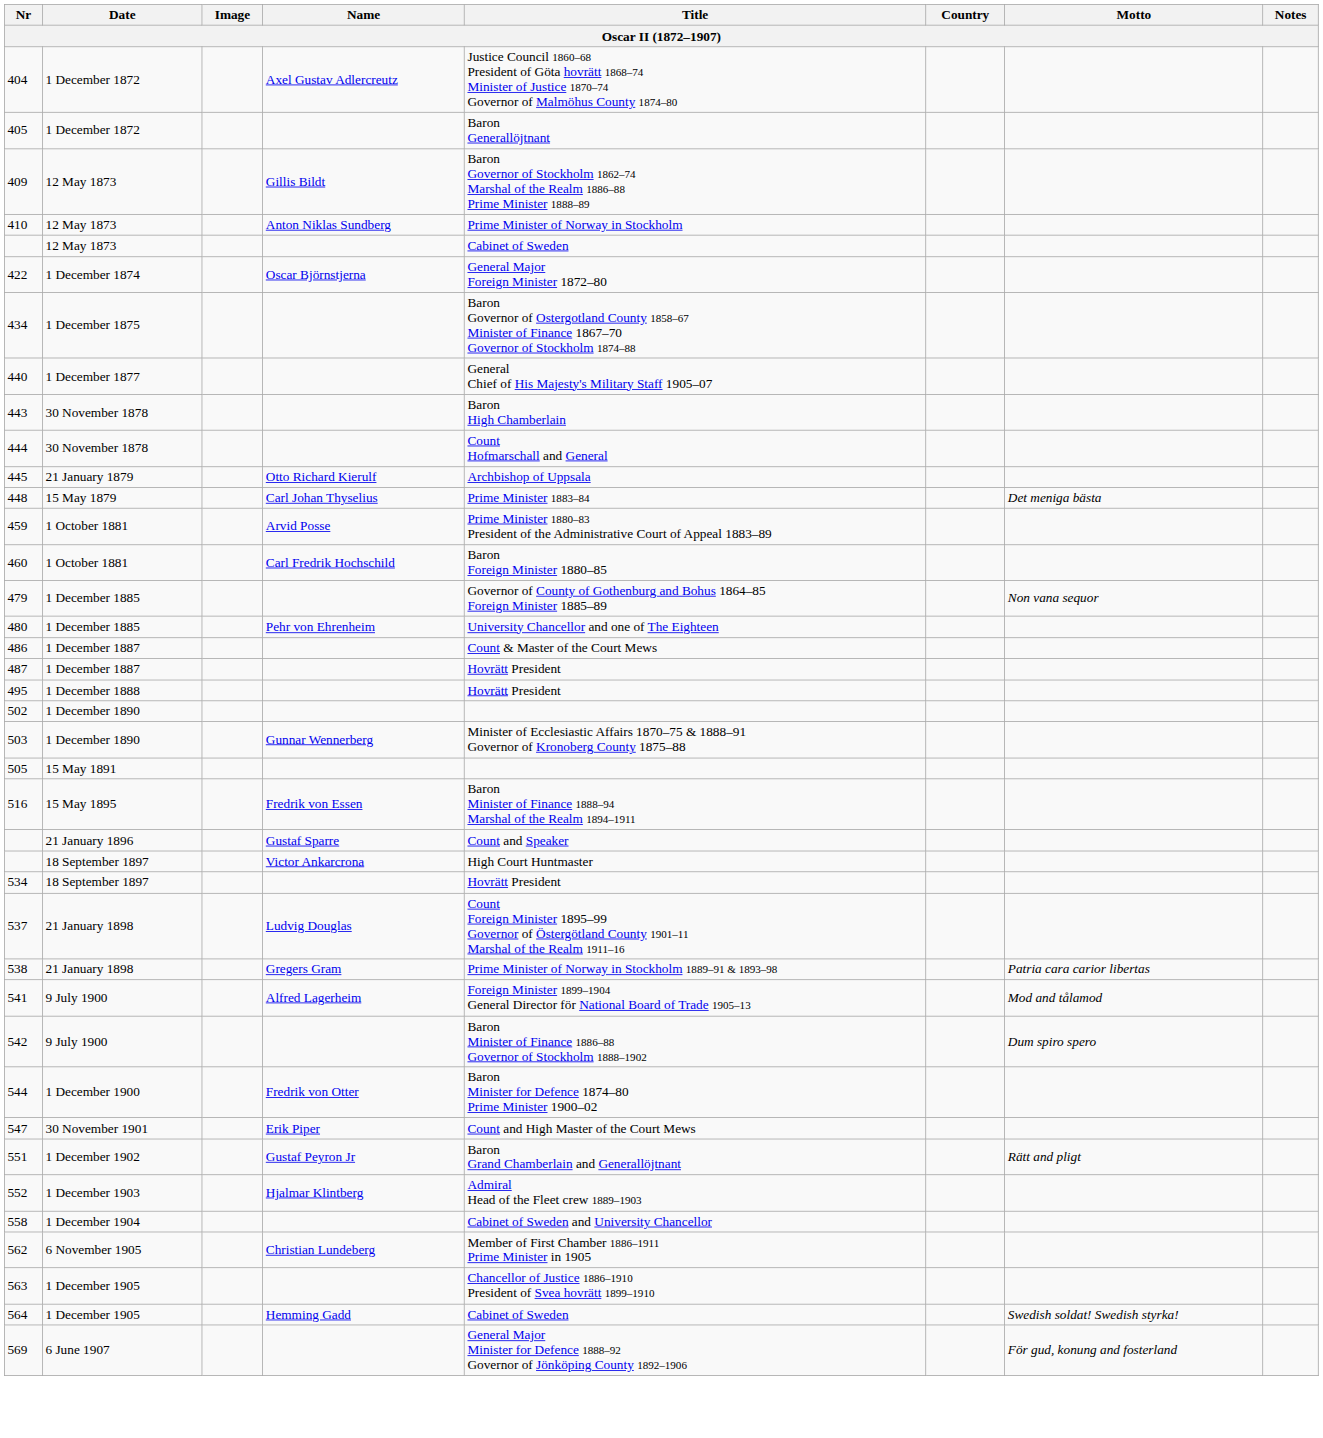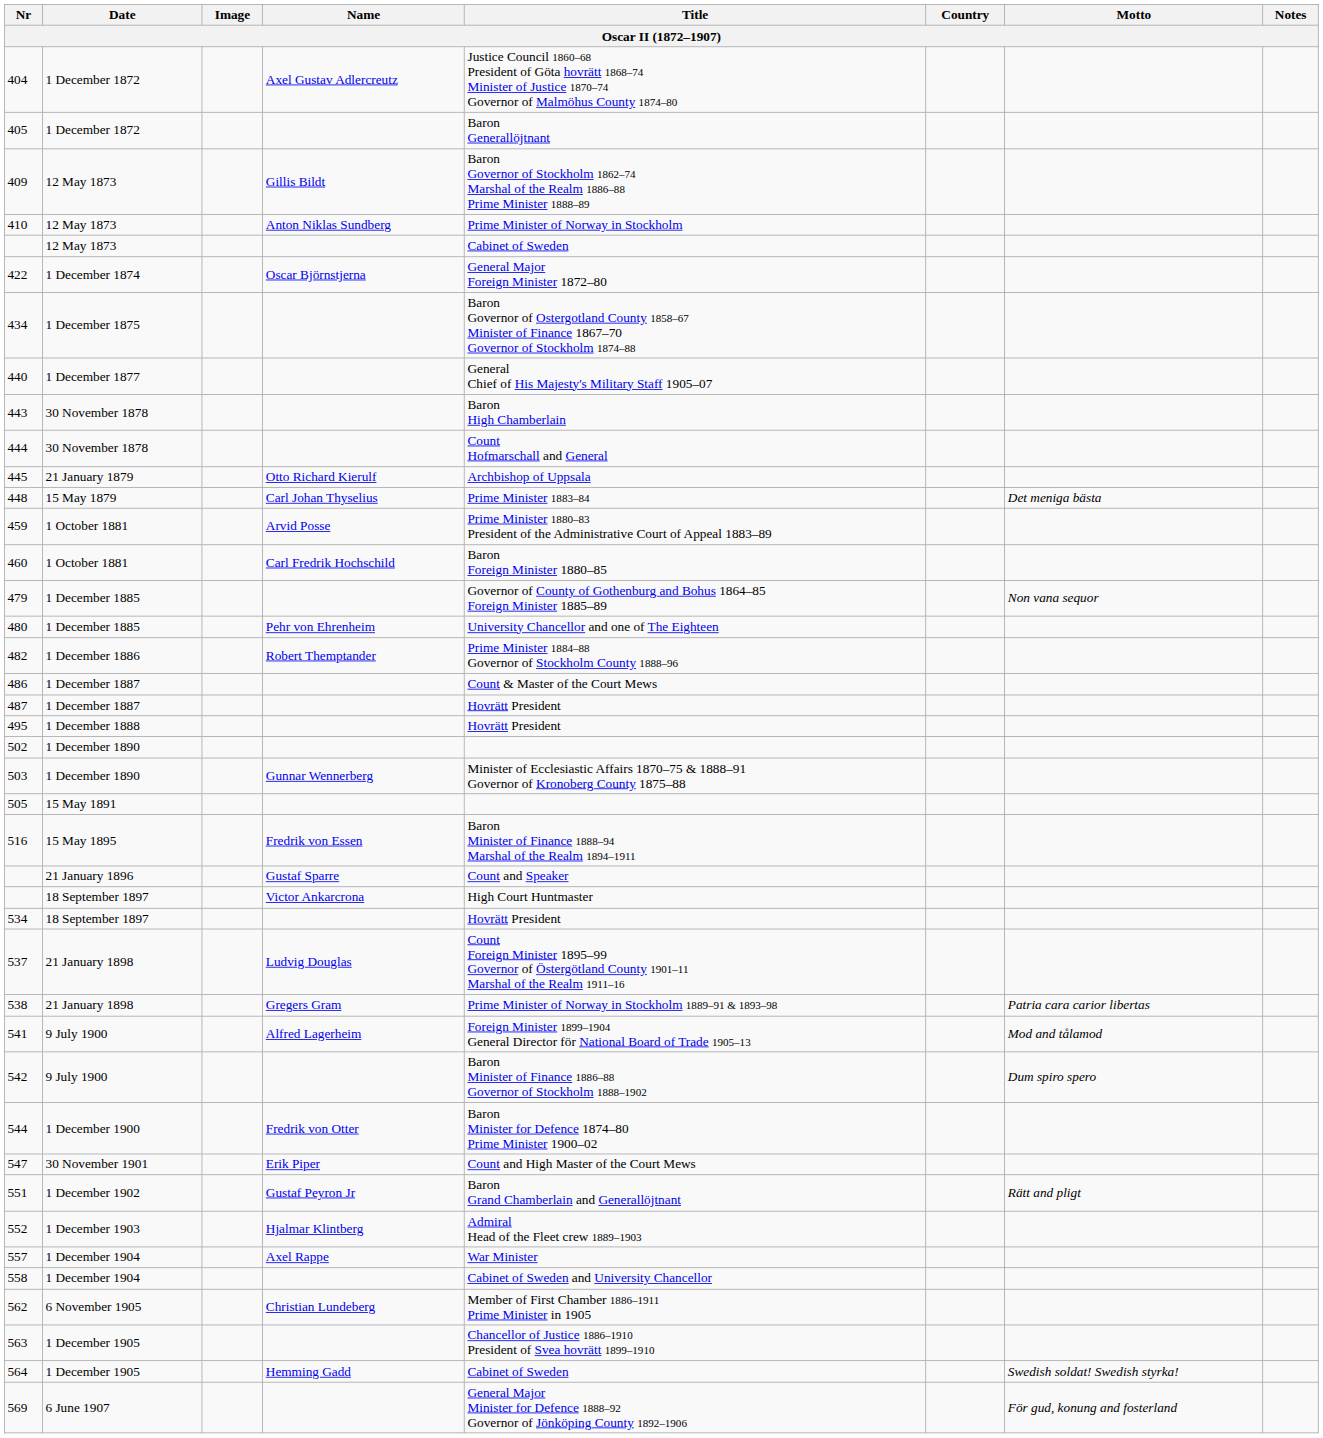+ row: 482 | 1 December 1886 | Robert Themptander | Prime Minister 1884–88 Governor of Stockholm County 1888–96
+ row: 557 | 1 December 1904 | Axel Rappe | War Minister
